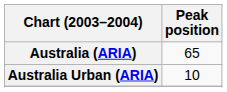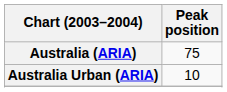Australia (ARIA) | Peak position: 65 -> 75
